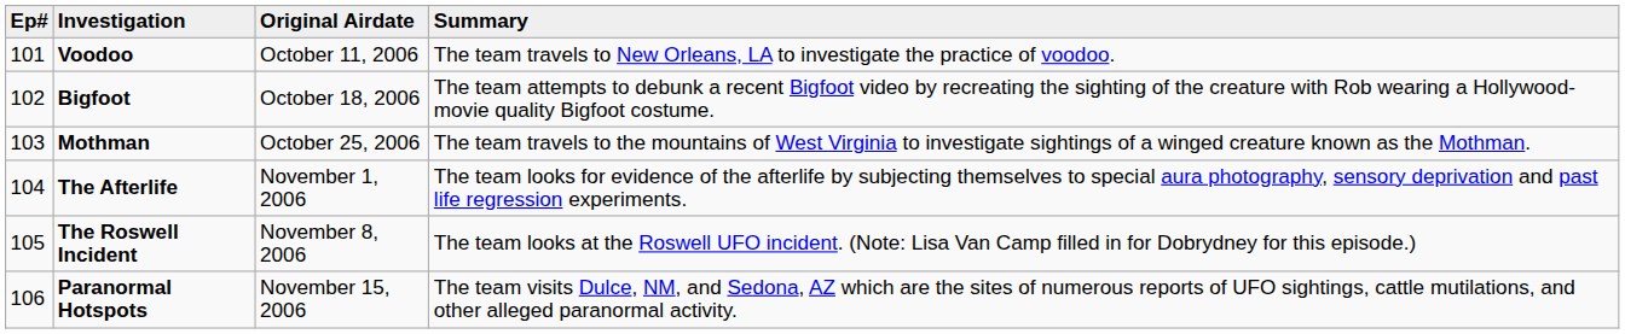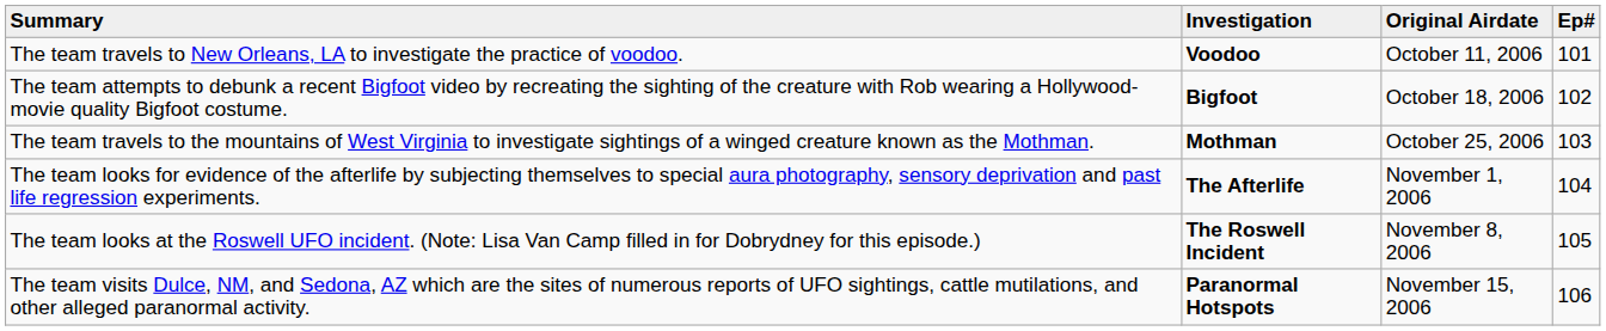columns swapped: Ep# <-> Summary
